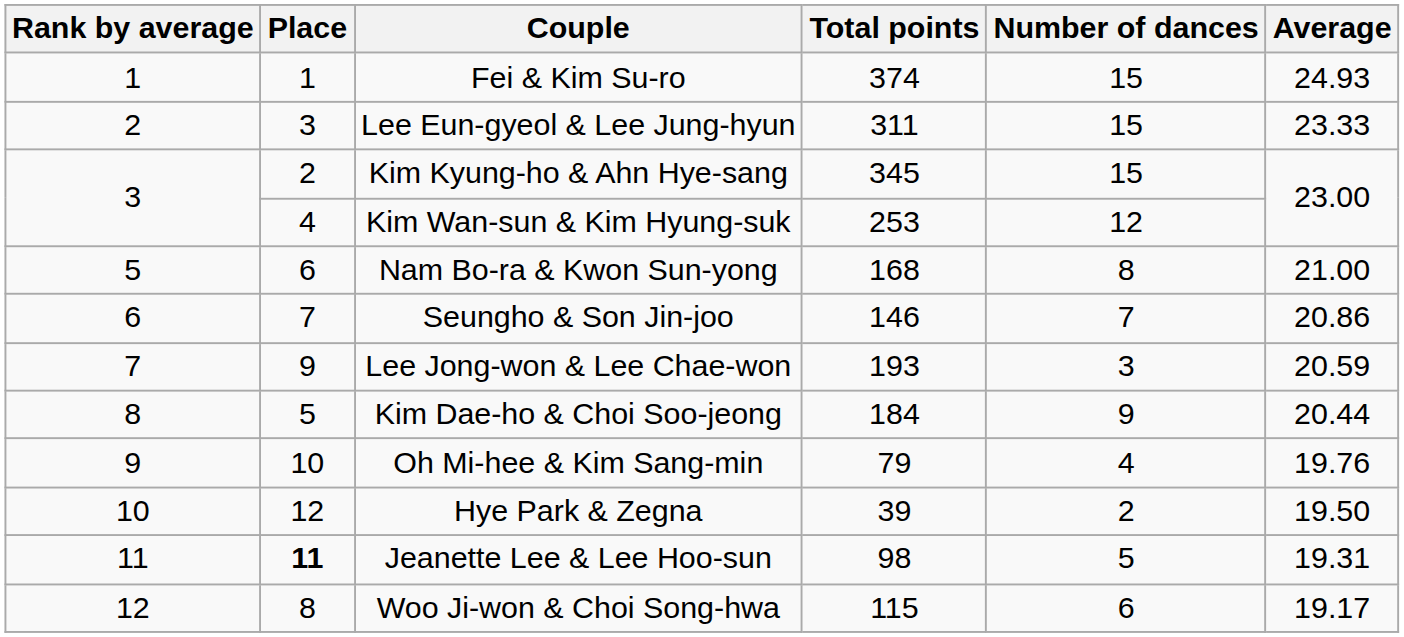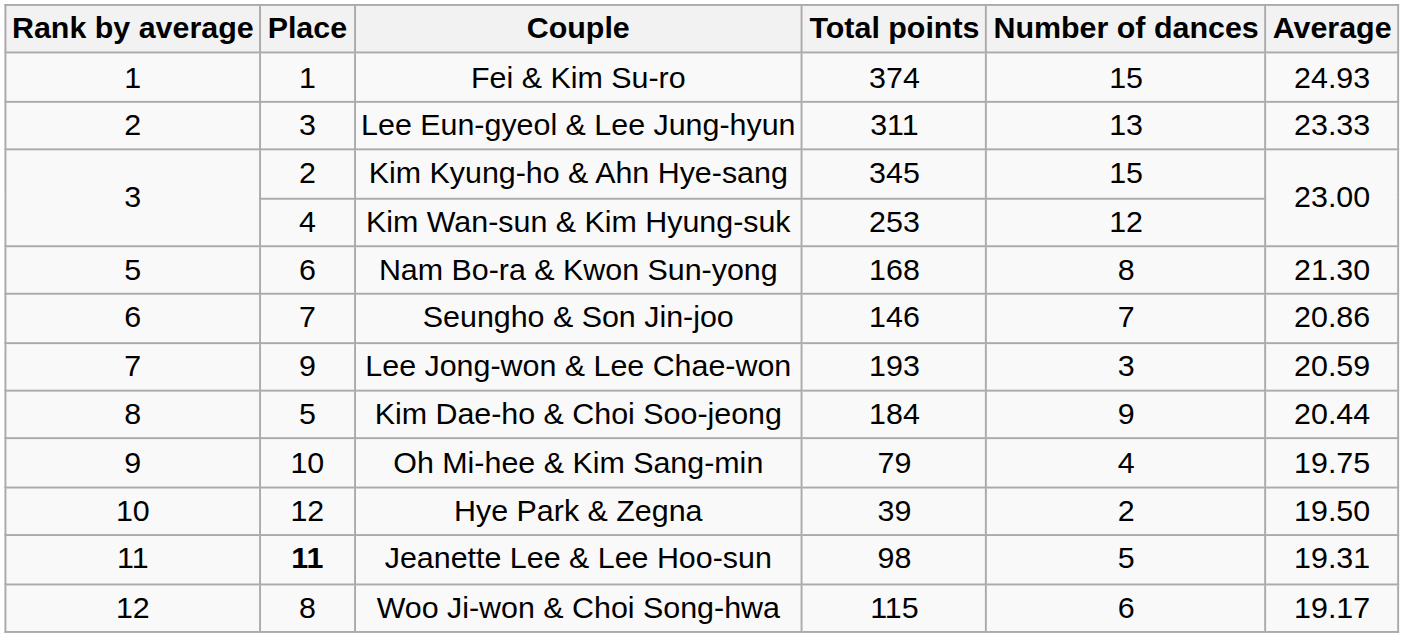Lee Eun-gyeol & Lee Jung-hyun | Number of dances: 15 -> 13
Nam Bo-ra & Kwon Sun-yong | Average: 21.00 -> 21.30
Oh Mi-hee & Kim Sang-min | Average: 19.76 -> 19.75
